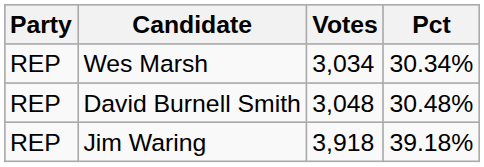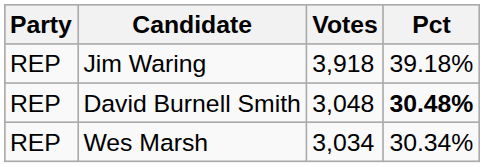rows swapped: Wes Marsh <-> Jim Waring
David Burnell Smith | Pct: normal -> bold
